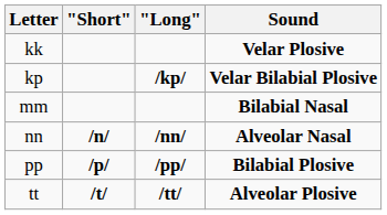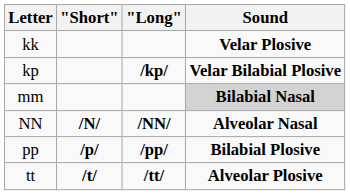mm | Sound: no background -> lightgrey background
- row: nn | /n/ | /nn/ | Alveolar Nasal
+ row: NN | /N/ | /NN/ | Alveolar Nasal
